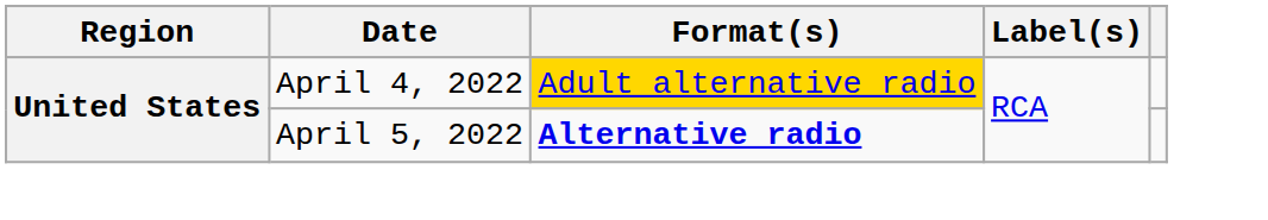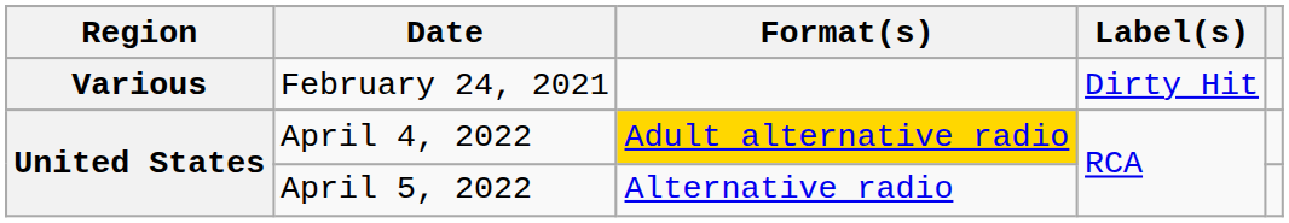+ row: Various | February 24, 2021 | Dirty Hit
April 5, 2022 | Format(s): bold -> normal
